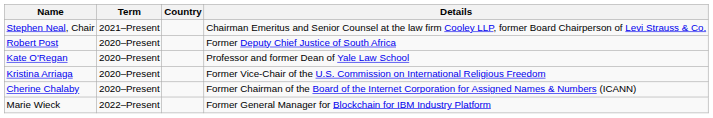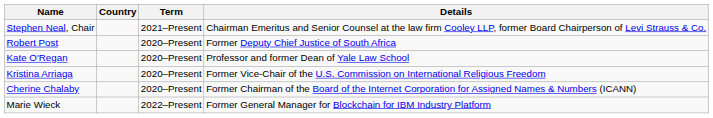columns swapped: Country <-> Term
